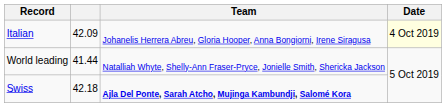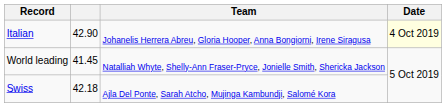Italian | column 2: 42.09 -> 42.90
World leading | column 2: 41.44 -> 41.45
Swiss | Team: bold -> normal
